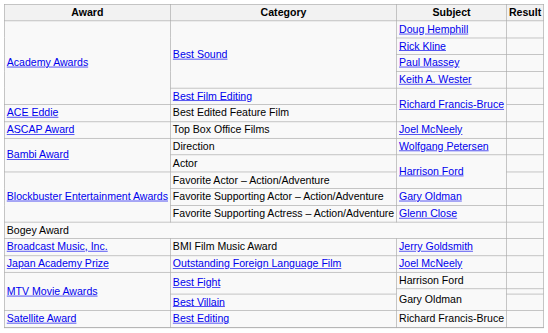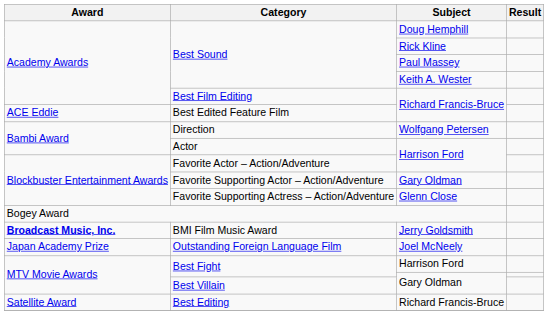- row: ASCAP Award | Top Box Office Films | Joel McNeely
BMI Film Music Award | Award: normal -> bold
